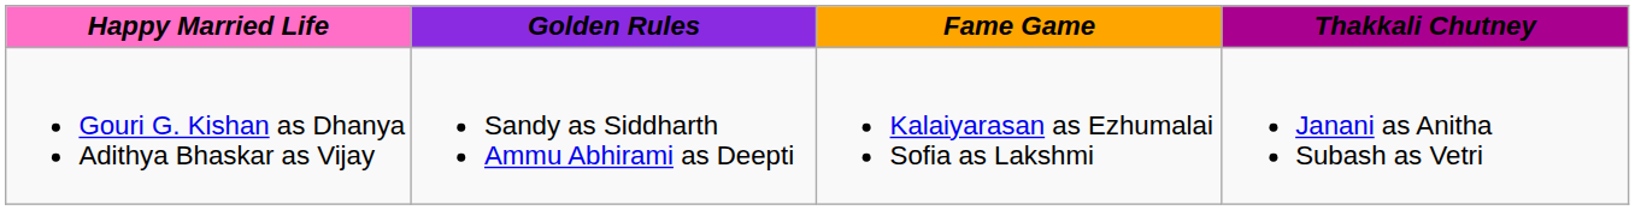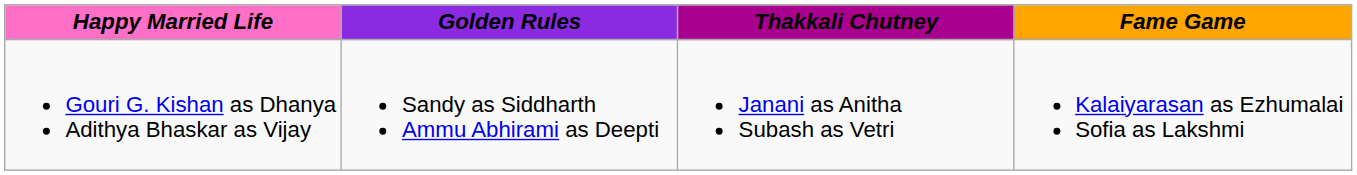columns swapped: Thakkali Chutney <-> Fame Game
